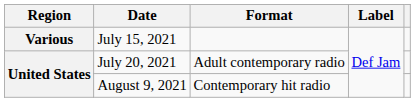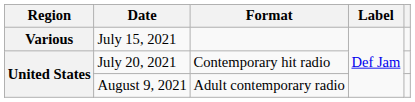July 20, 2021 | Format: Adult contemporary radio -> Contemporary hit radio
August 9, 2021 | Format: Contemporary hit radio -> Adult contemporary radio
